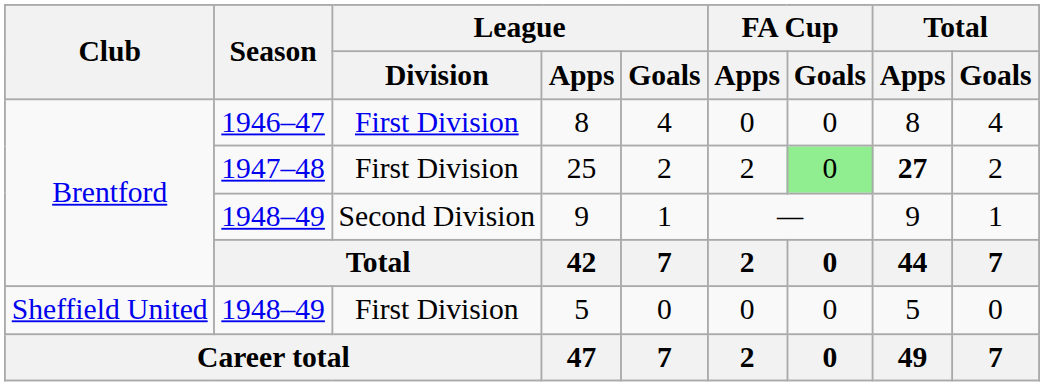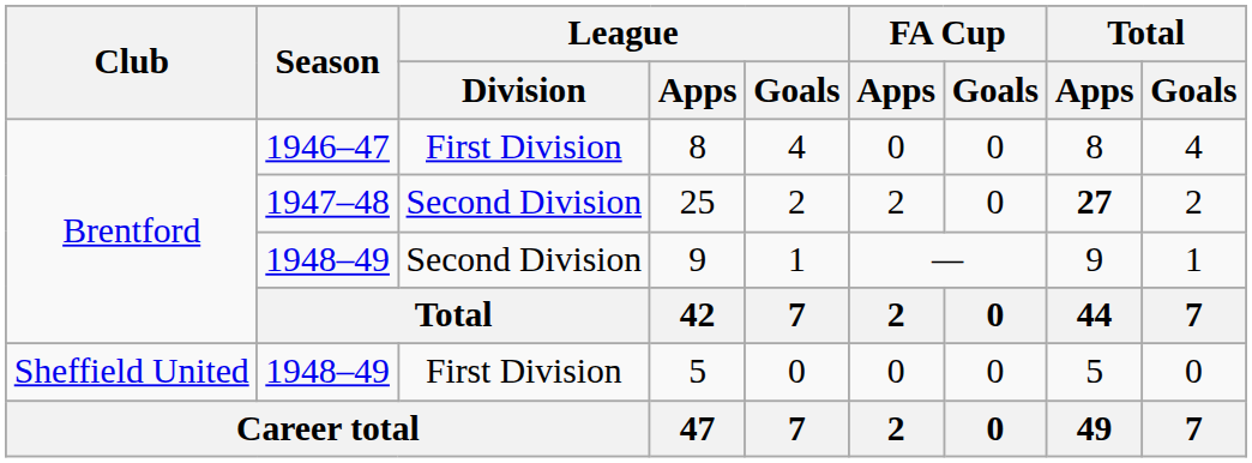25 | League / Division: First Division -> Second Division
25 | FA Cup / Goals: lightgreen background -> no background
